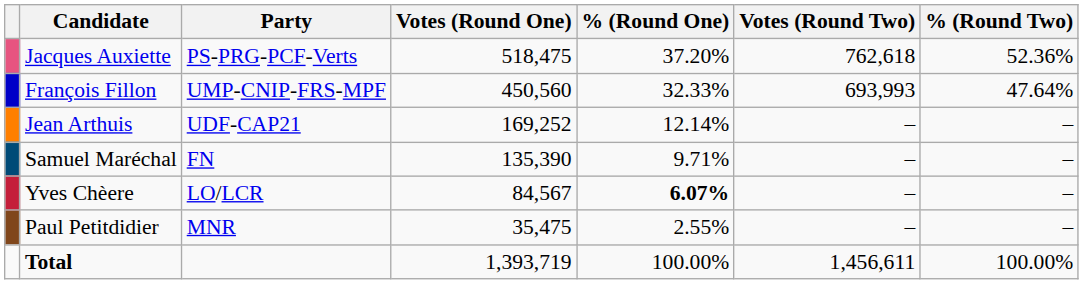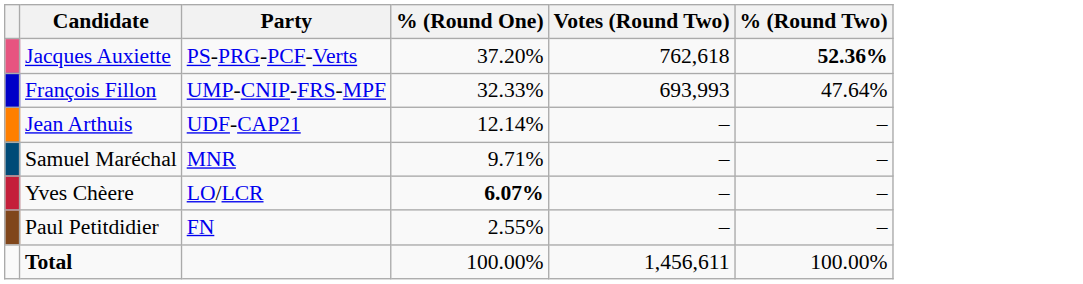- column: Votes (Round One) | 518,475 | 450,560 | 169,252 | 135,390 | 84,567 | 35,475 | 1,393,719
Jacques Auxiette | % (Round Two): normal -> bold
Samuel Maréchal | Party: FN -> MNR
Paul Petitdidier | Party: MNR -> FN
